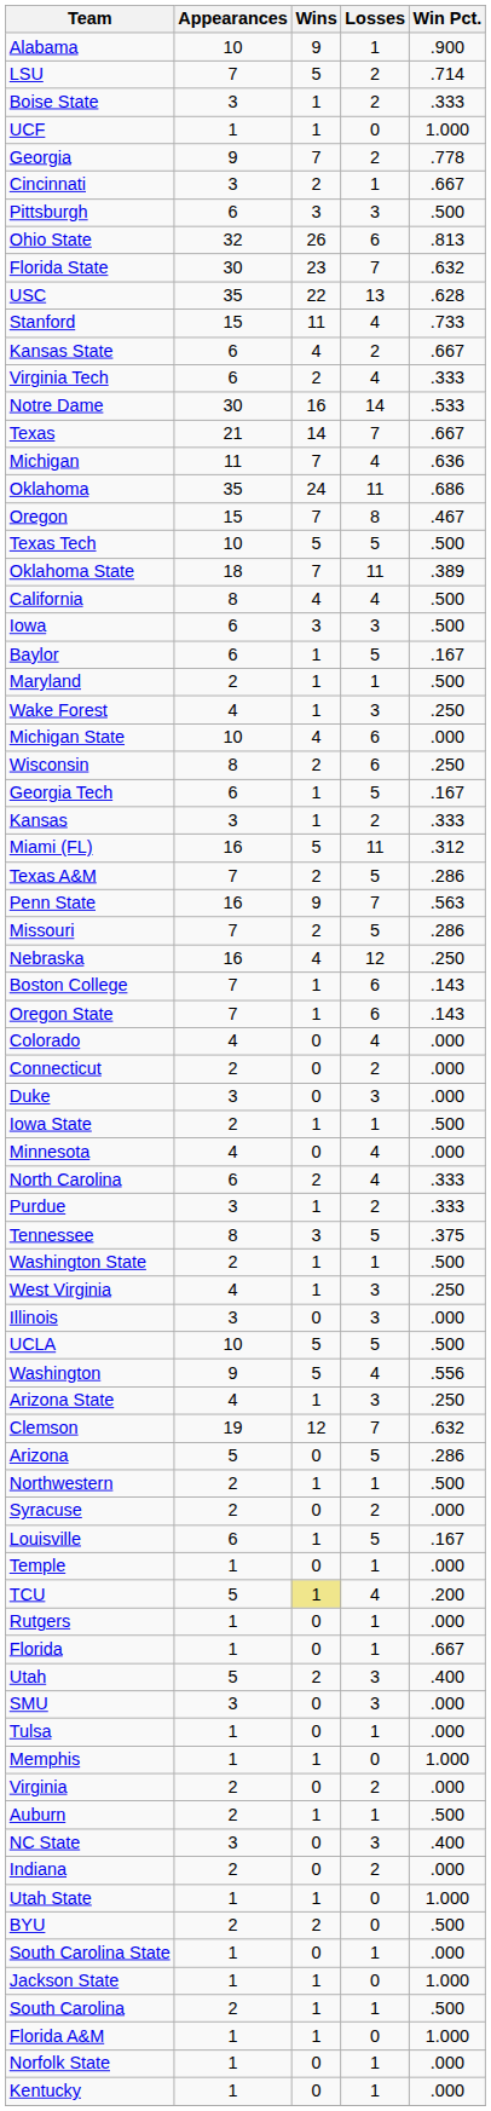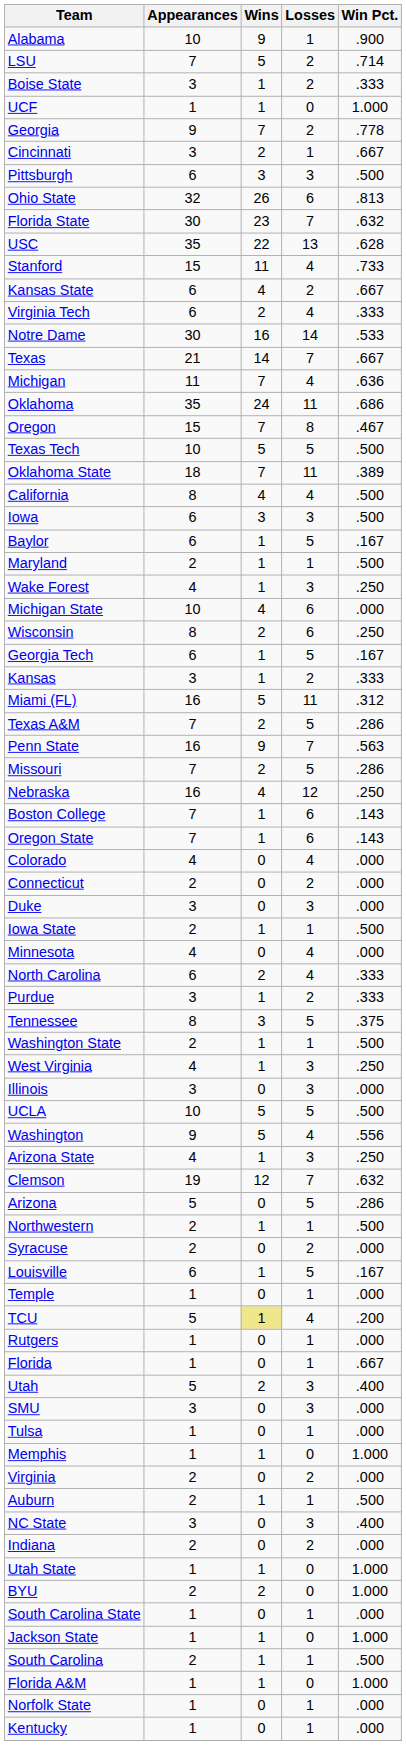BYU | Win Pct.: .500 -> 1.000
